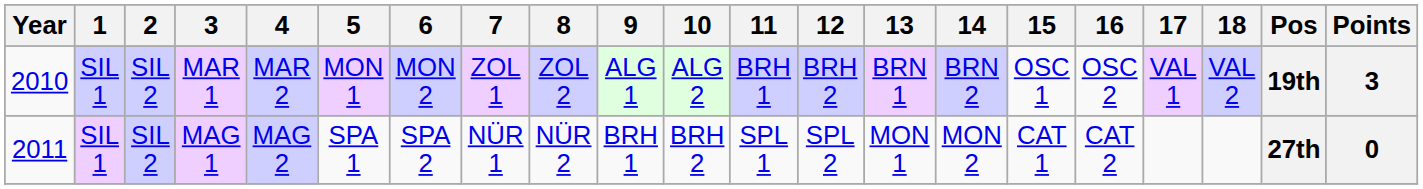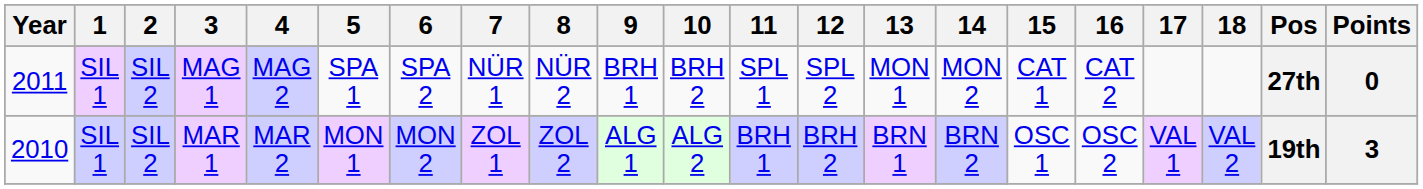rows swapped: MAR 1 <-> MAG 1
